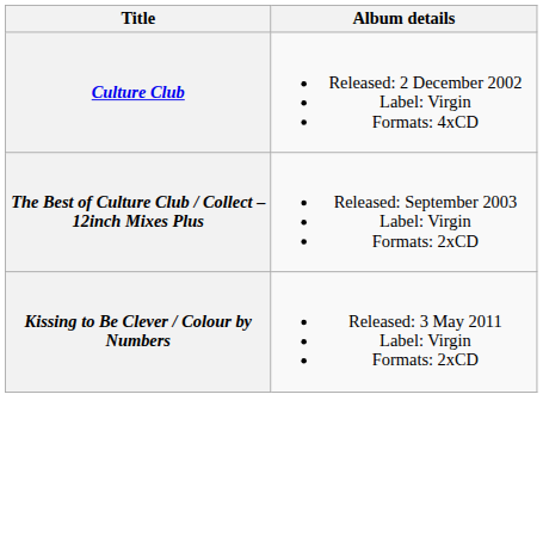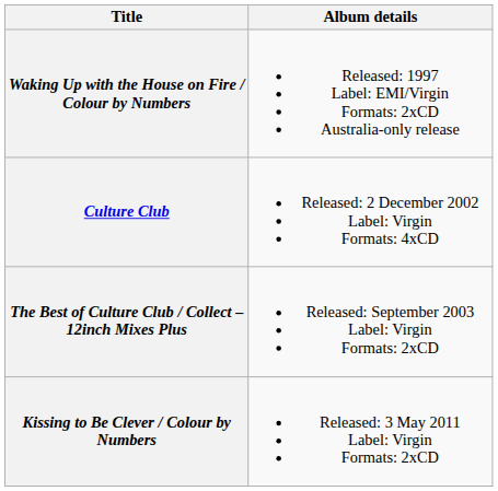+ row: Waking Up with the House on Fire / Colour by Numbers | Released: 1997 Label: EMI/Virgin Formats: 2xCD Australia-only release
